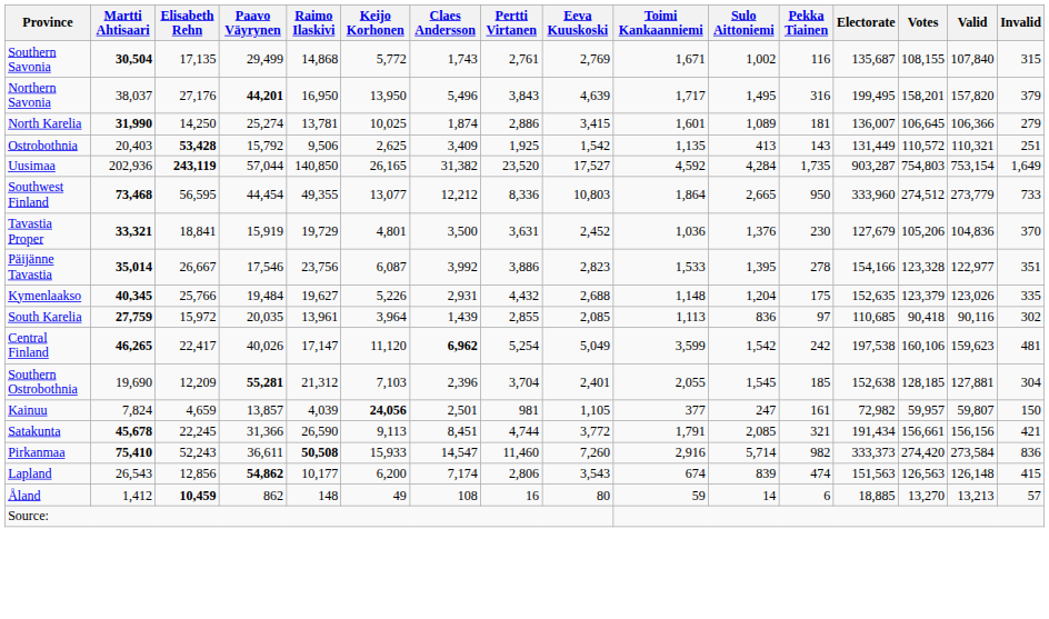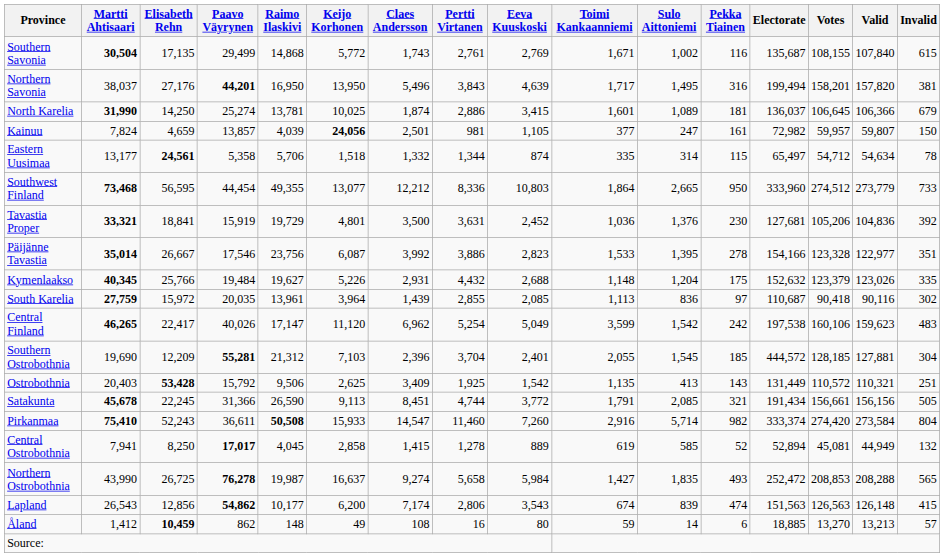Southern Savonia | Invalid: 315 -> 615
Northern Savonia | Electorate: 199,495 -> 199,494
Northern Savonia | Invalid: 379 -> 381
North Karelia | Electorate: 136,007 -> 136,037
North Karelia | Invalid: 279 -> 679
rows swapped: Kainuu <-> Ostrobothnia
- row: Uusimaa | 202,936 | 243,119 | 57,044 | 140,850 | 26,165 | 31,382 | 23,520 | 17,527 | 4,592 | 4,284 | 1,735 | 903,287 | 754,803 | 753,154 | 1,649
+ row: Eastern Uusimaa | 13,177 | 24,561 | 5,358 | 5,706 | 1,518 | 1,332 | 1,344 | 874 | 335 | 314 | 115 | 65,497 | 54,712 | 54,634 | 78
Tavastia Proper | Electorate: 127,679 -> 127,681
Tavastia Proper | Invalid: 370 -> 392
Kymenlaakso | Electorate: 152,635 -> 152,632
South Karelia | Electorate: 110,685 -> 110,687
Central Finland | Claes Andersson: bold -> normal
Central Finland | Invalid: 481 -> 483
Southern Ostrobothnia | Electorate: 152,638 -> 444,572
Satakunta | Invalid: 421 -> 505
Pirkanmaa | Electorate: 333,373 -> 333,374
Pirkanmaa | Invalid: 836 -> 804
+ row: Central Ostrobothnia | 7,941 | 8,250 | 17,017 | 4,045 | 2,858 | 1,415 | 1,278 | 889 | 619 | 585 | 52 | 52,894 | 45,081 | 44,949 | 132
+ row: Northern Ostrobothnia | 43,990 | 26,725 | 76,278 | 19,987 | 16,637 | 9,274 | 5,658 | 5,984 | 1,427 | 1,835 | 493 | 252,472 | 208,853 | 208,288 | 565
